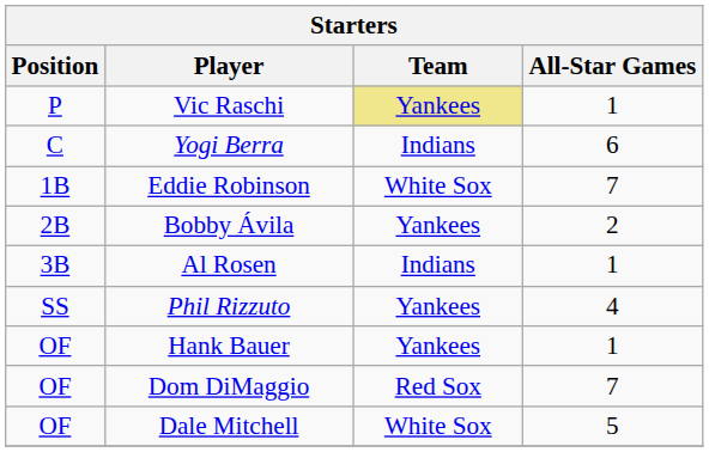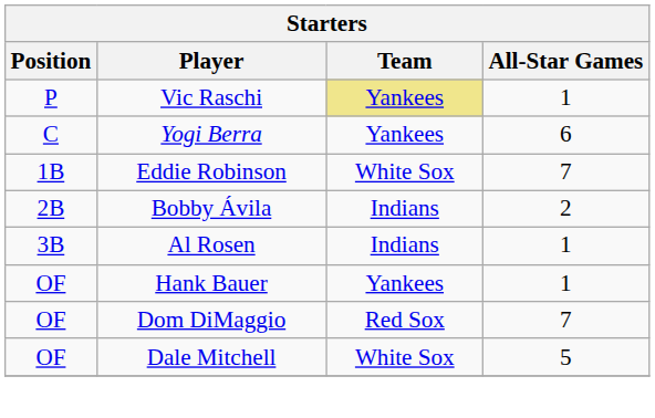Yogi Berra | Team: Indians -> Yankees
Bobby Ávila | Team: Yankees -> Indians
- row: SS | Phil Rizzuto | Yankees | 4
